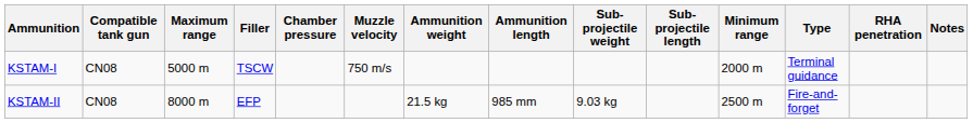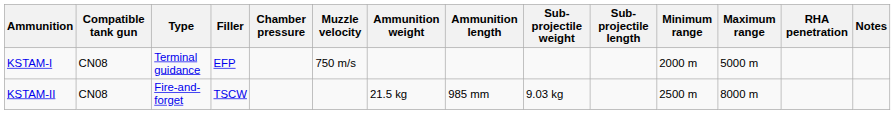columns swapped: Type <-> Maximum range
KSTAM-I | Filler: TSCW -> EFP
KSTAM-II | Filler: EFP -> TSCW
